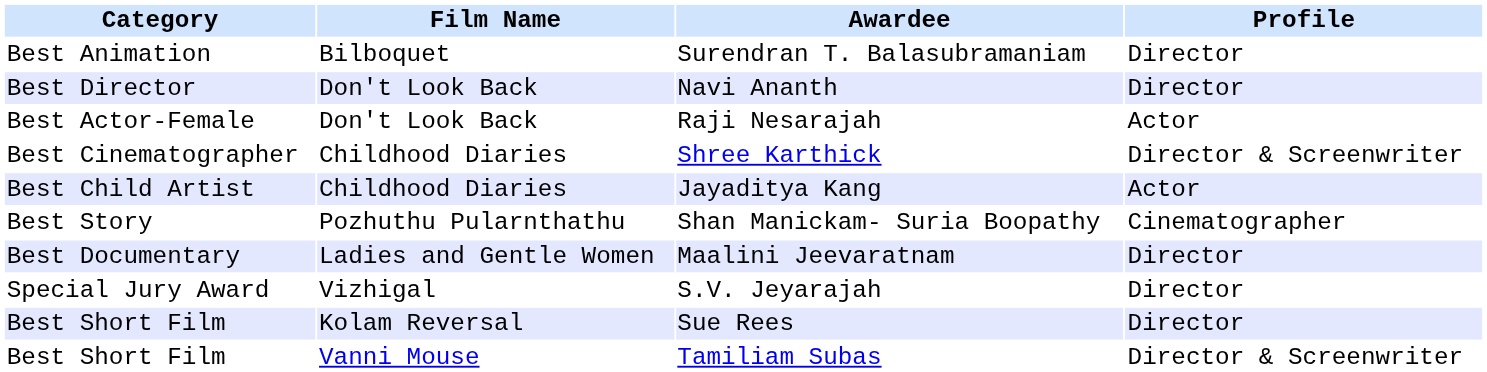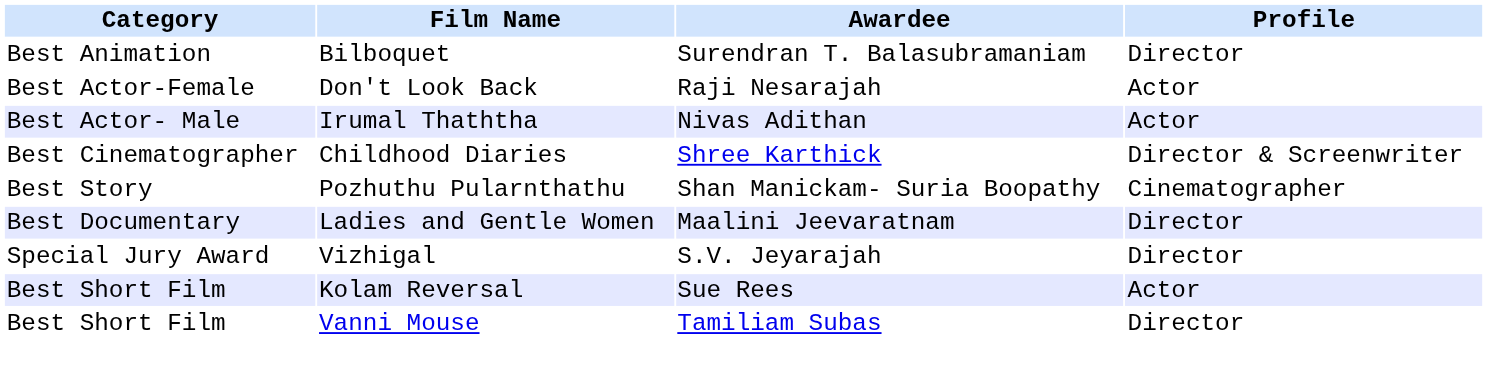- row: Best Director | Don't Look Back | Navi Ananth | Director
+ row: Best Actor- Male | Irumal Thaththa | Nivas Adithan | Actor
- row: Best Child Artist | Childhood Diaries | Jayaditya Kang | Actor
Sue Rees | Profile: Director -> Actor
Tamiliam Subas | Profile: Director & Screenwriter -> Director
